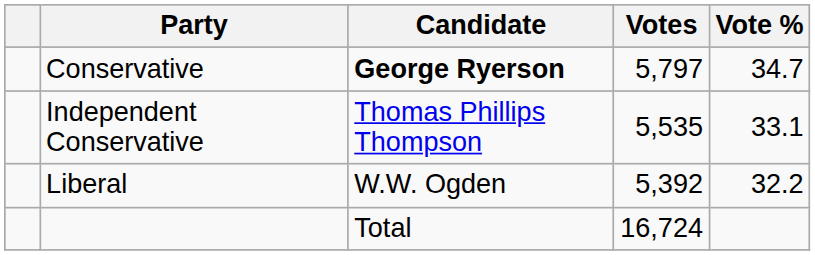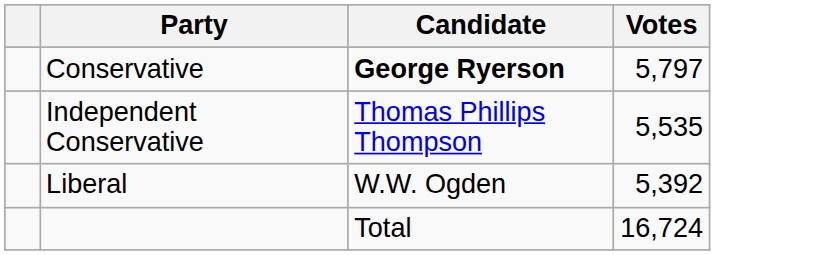- column: Vote % | 34.7 | 33.1 | 32.2
